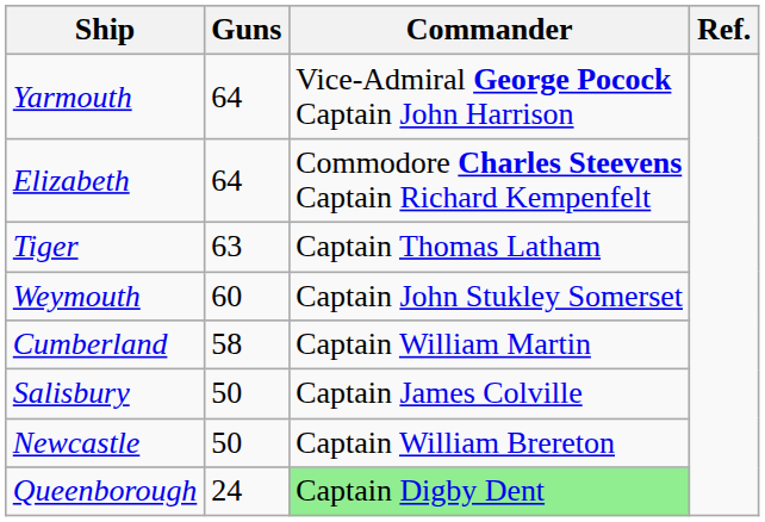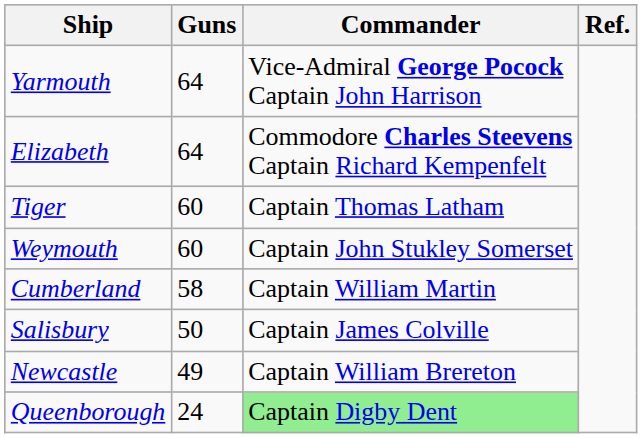Tiger | Guns: 63 -> 60
Newcastle | Guns: 50 -> 49
